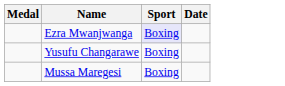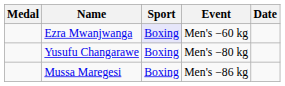+ column: Event | Men's −60 kg | Men's −80 kg | Men's −86 kg
